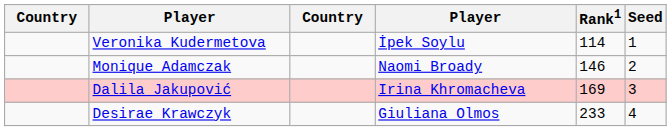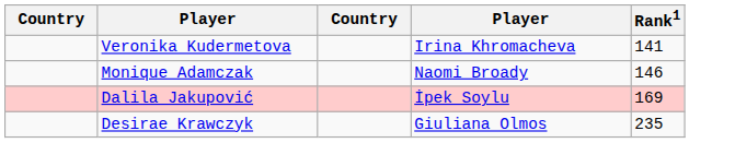- column: Seed | 1 | 2 | 3 | 4
Veronika Kudermetova | column 4: İpek Soylu -> Irina Khromacheva
Veronika Kudermetova | Rank1: 114 -> 141
Dalila Jakupović | column 4: Irina Khromacheva -> İpek Soylu
Desirae Krawczyk | Rank1: 233 -> 235
